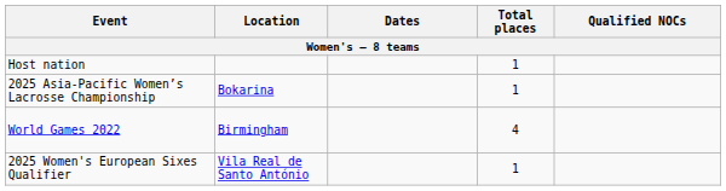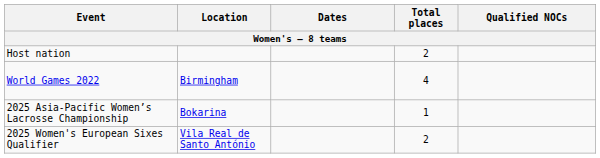Host nation | Total places: 1 -> 2
rows swapped: World Games 2022 <-> 2025 Asia-Pacific Women’s Lacrosse Championship
2025 Women's European Sixes Qualifier | Total places: 1 -> 2
